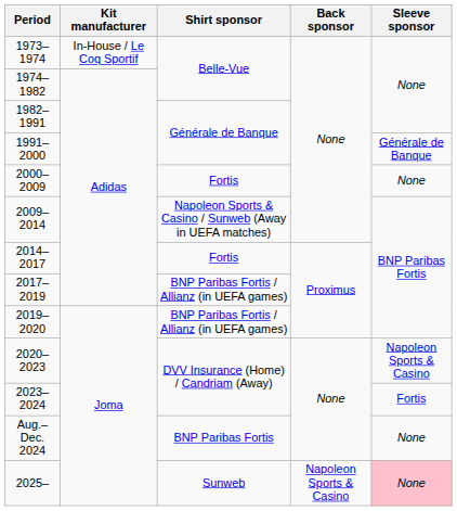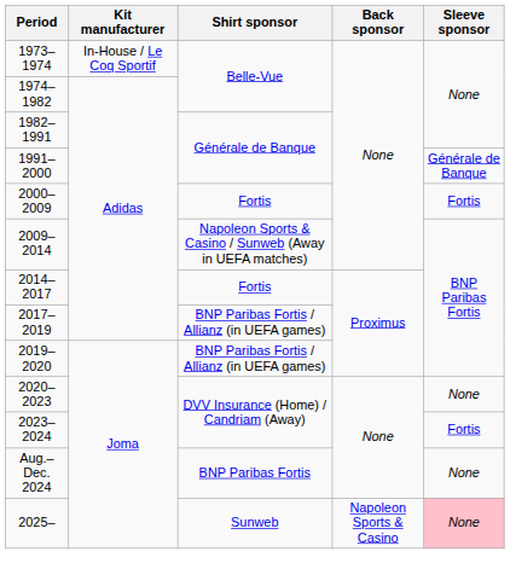2000–2009 | Sleeve sponsor: None -> Fortis
2020–2023 | Sleeve sponsor: Napoleon Sports & Casino -> None
